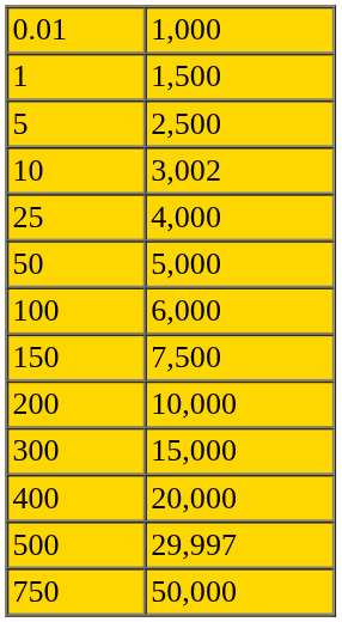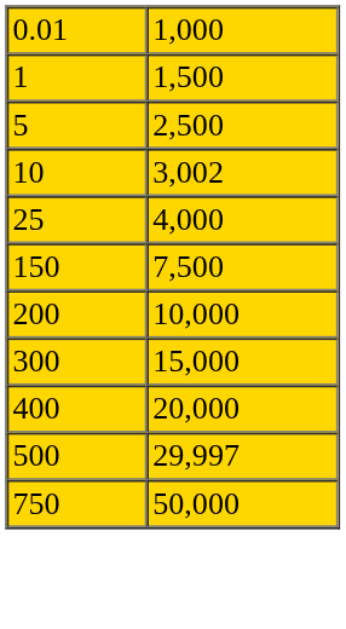- row: 50 | 5,000
- row: 100 | 6,000
